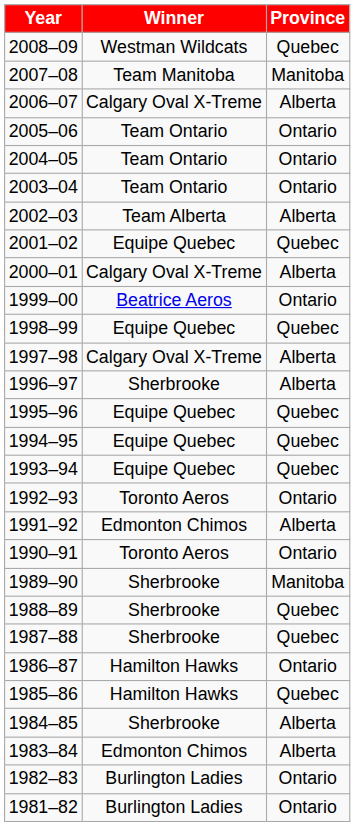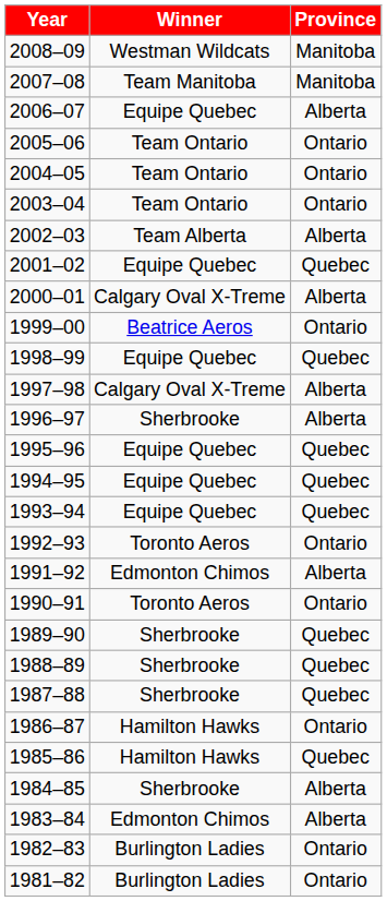2008–09 | Province: Quebec -> Manitoba
2006–07 | Winner: Calgary Oval X-Treme -> Equipe Quebec
1989–90 | Province: Manitoba -> Quebec
